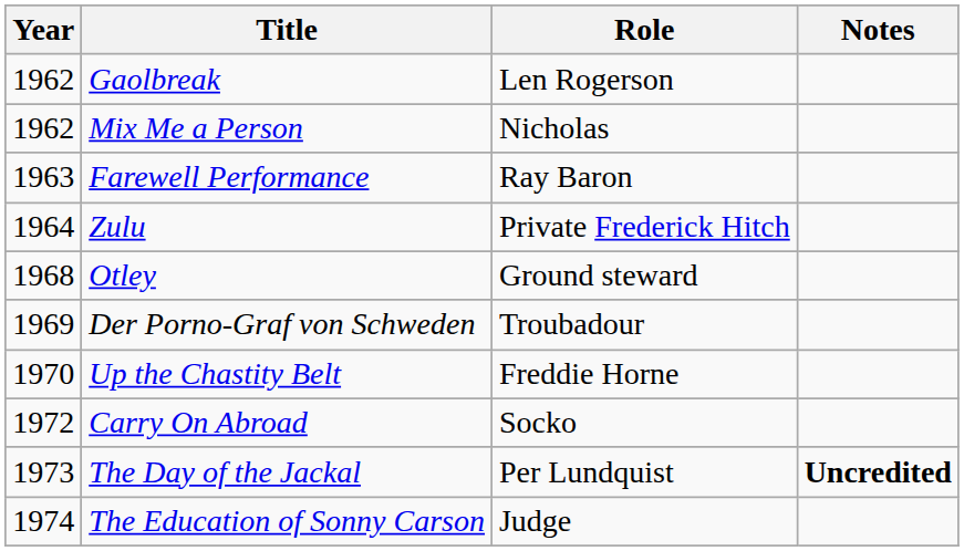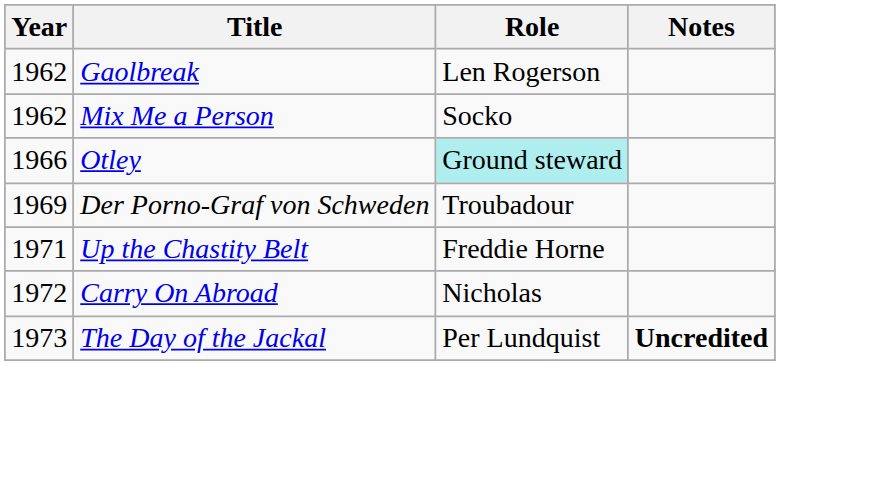Mix Me a Person | Role: Nicholas -> Socko
- row: 1963 | Farewell Performance | Ray Baron
- row: 1964 | Zulu | Private Frederick Hitch
Otley | Year: 1968 -> 1966
Otley | Role: no background -> paleturquoise background
Up the Chastity Belt | Year: 1970 -> 1971
Carry On Abroad | Role: Socko -> Nicholas
- row: 1974 | The Education of Sonny Carson | Judge
